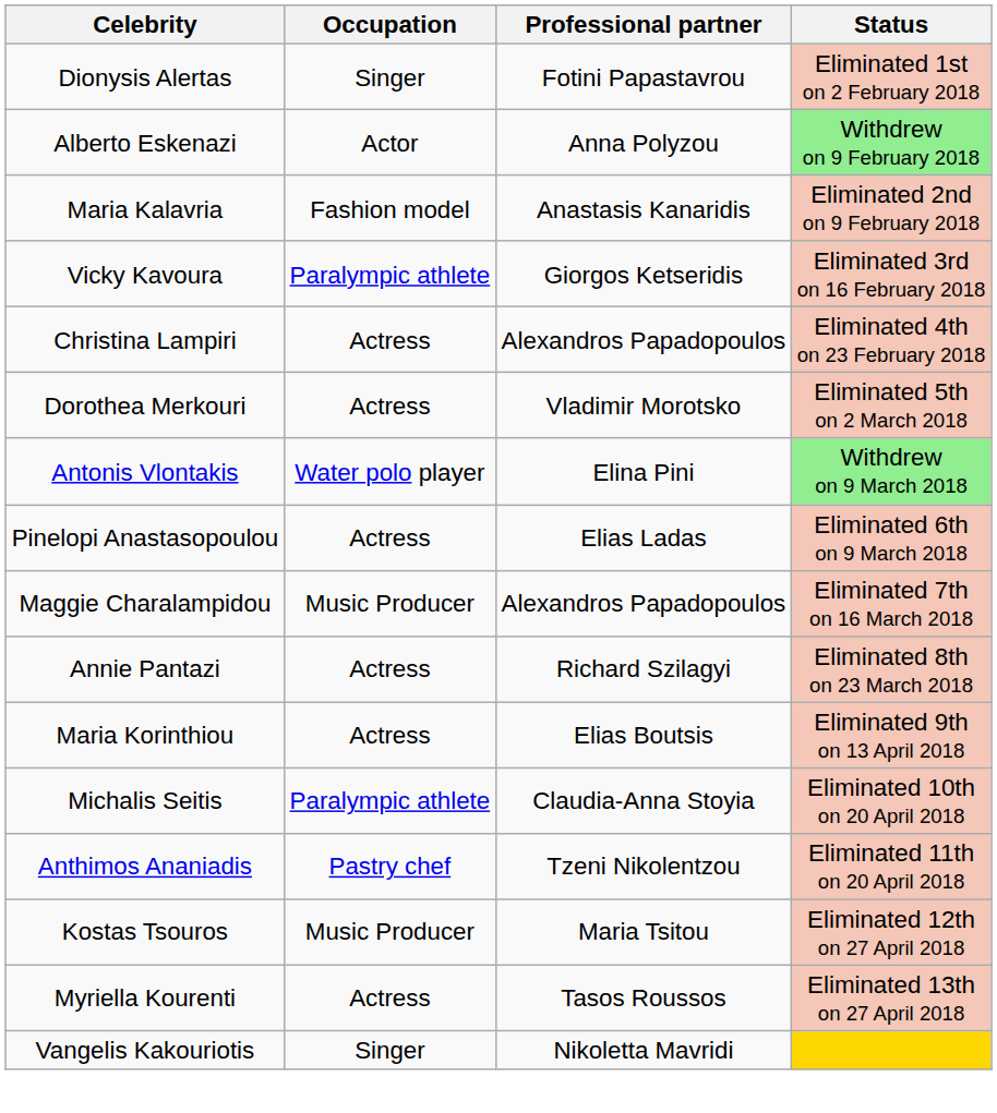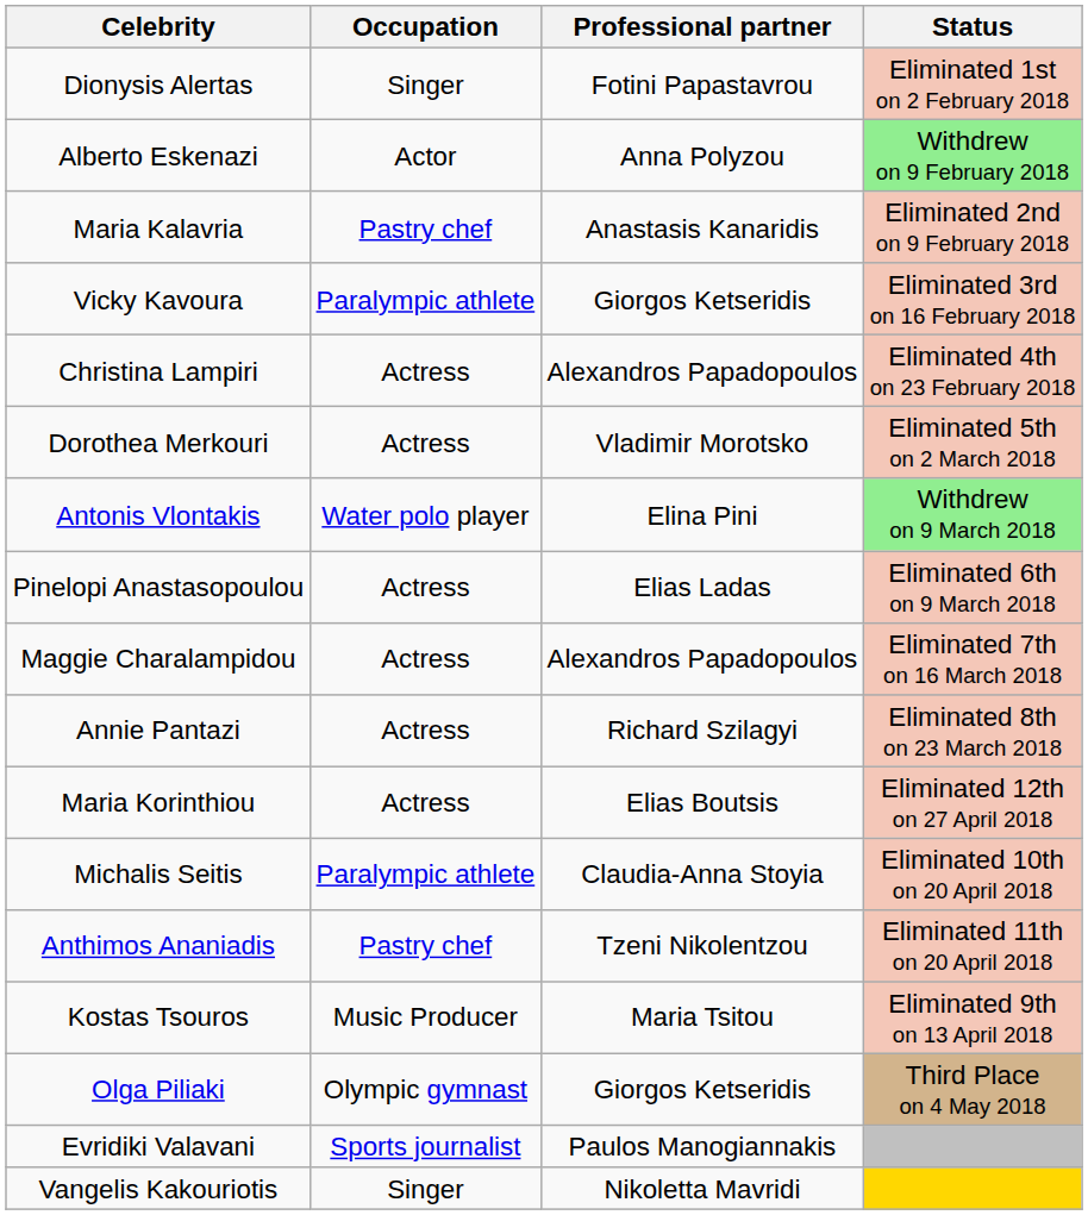Maria Kalavria | Occupation: Fashion model -> Pastry chef
Maggie Charalampidou | Occupation: Music Producer -> Actress
Maria Korinthiou | Status: Eliminated 9th on 13 April 2018 -> Eliminated 12th on 27 April 2018
Kostas Tsouros | Status: Eliminated 12th on 27 April 2018 -> Eliminated 9th on 13 April 2018
- row: Myriella Kourenti | Actress | Tasos Roussos | Eliminated 13th on 27 April 2018
+ row: Olga Piliaki | Olympic gymnast | Giorgos Ketseridis | Third Place on 4 May 2018
+ row: Evridiki Valavani | Sports journalist | Paulos Manogiannakis
